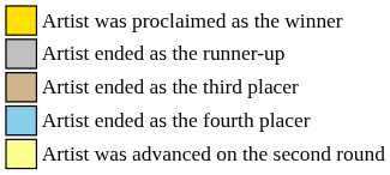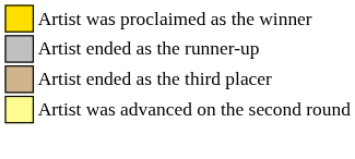- row: Artist ended as the fourth placer
